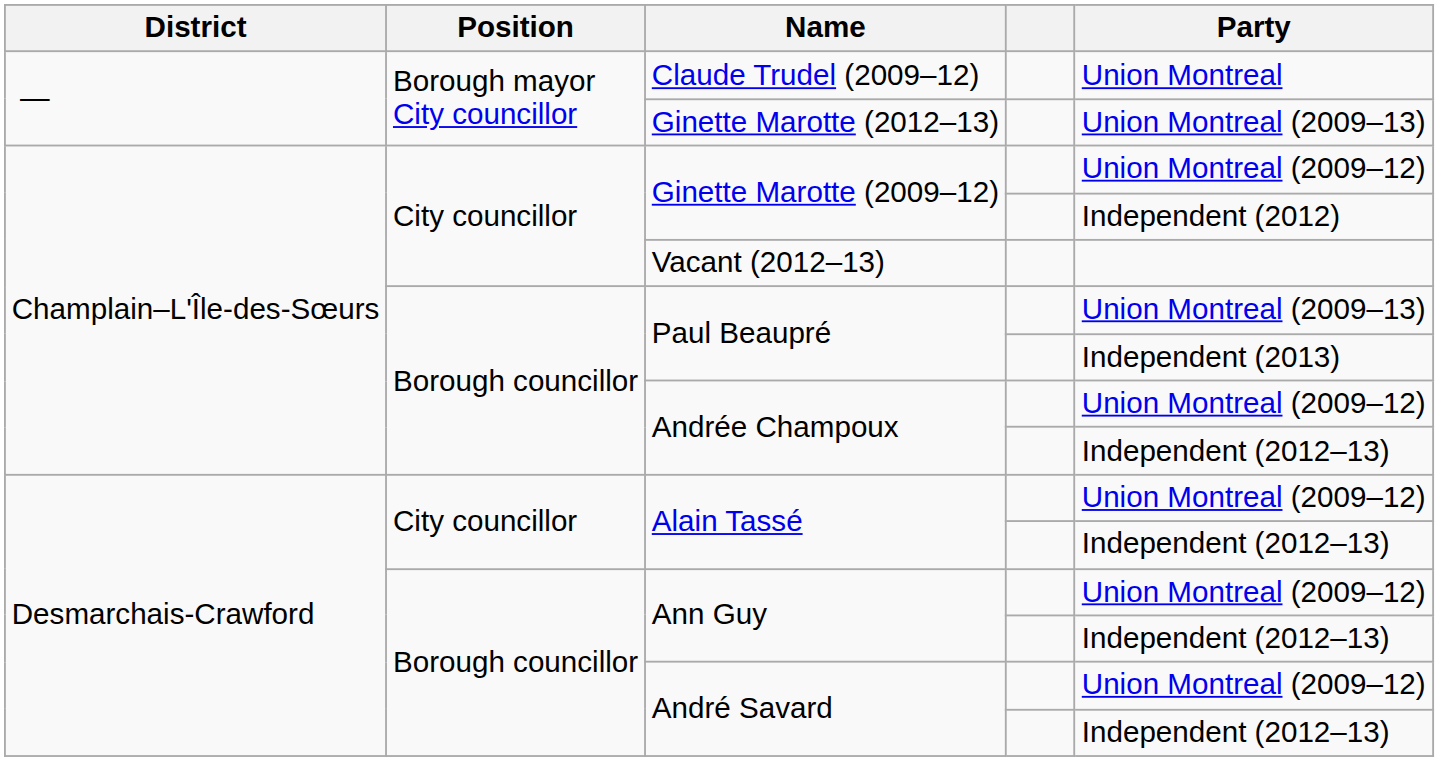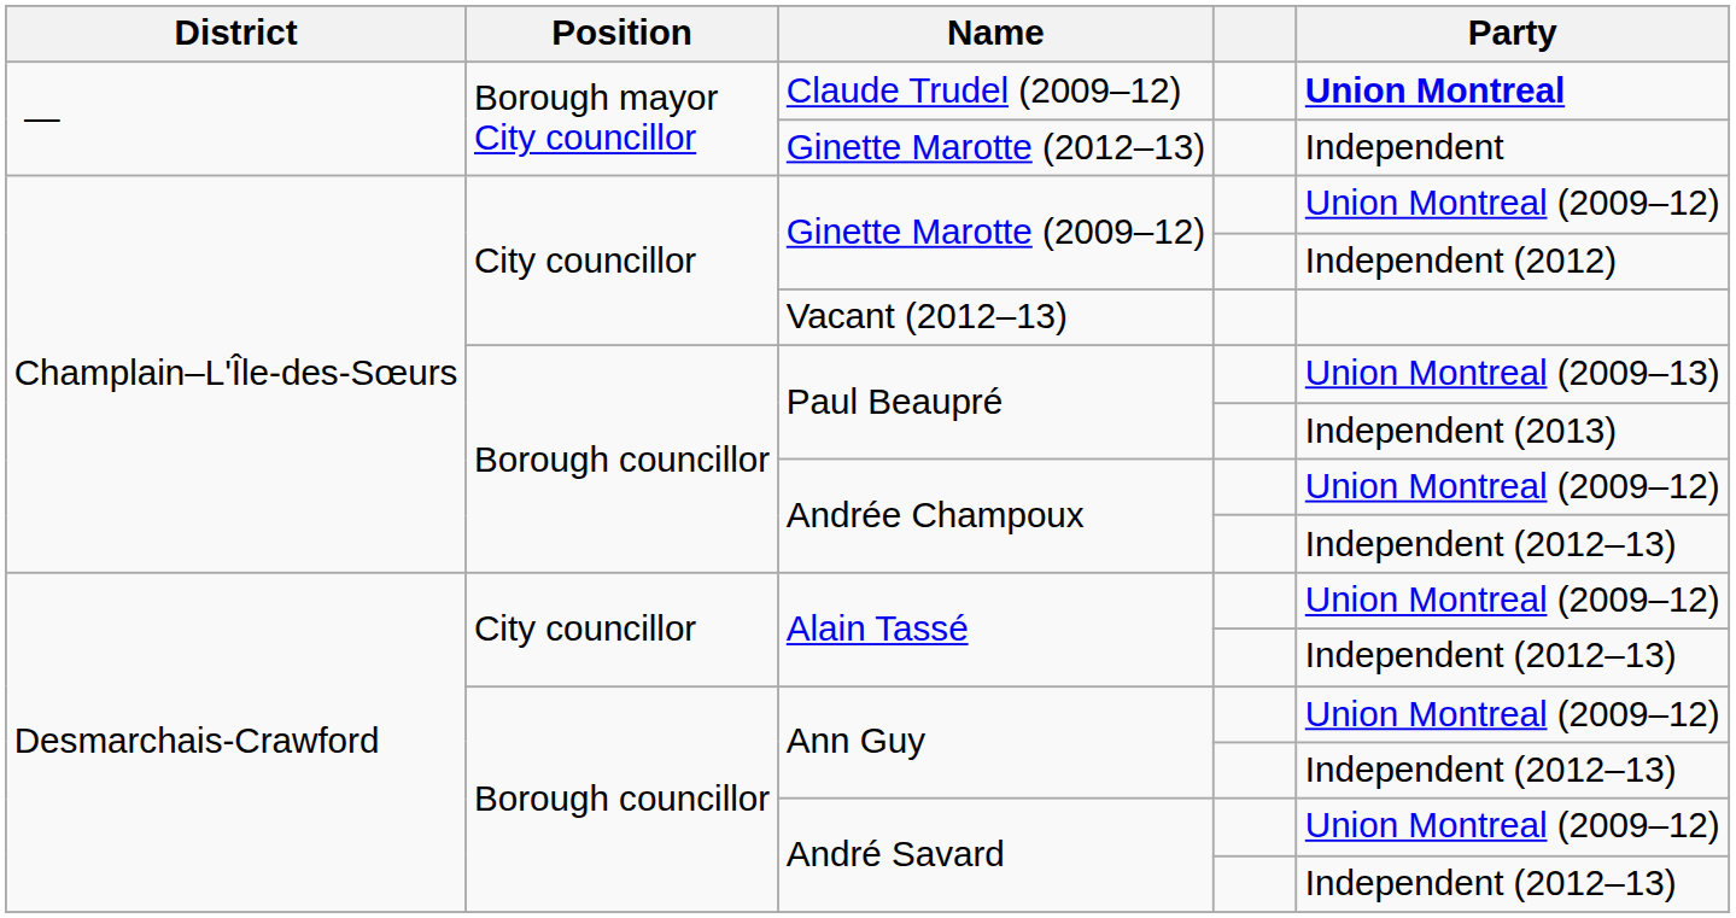Claude Trudel (2009–12) | Party: normal -> bold
Ginette Marotte (2012–13) | Party: Union Montreal (2009–13) -> Independent
